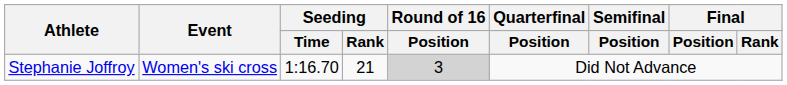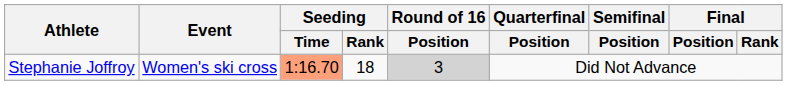Stephanie Joffroy | Seeding / Time: no background -> lightsalmon background
Stephanie Joffroy | Seeding / Rank: 21 -> 18
